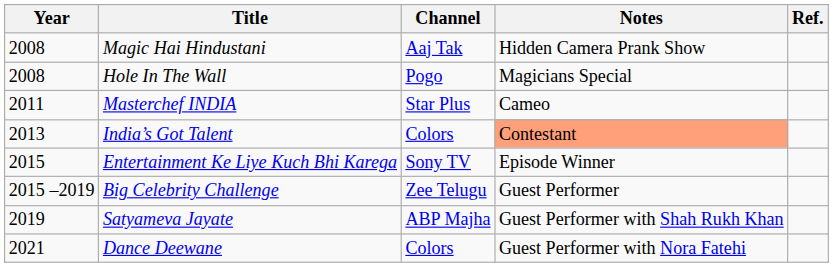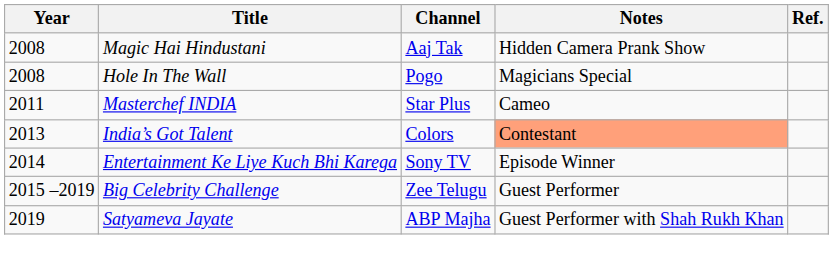Entertainment Ke Liye Kuch Bhi Karega | Year: 2015 -> 2014
- row: 2021 | Dance Deewane | Colors | Guest Performer with Nora Fatehi
